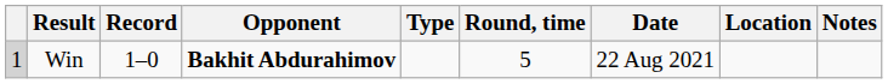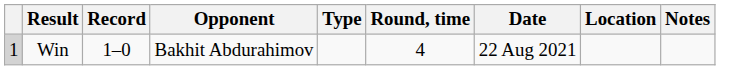Win | Opponent: bold -> normal
Win | Round, time: 5 -> 4
